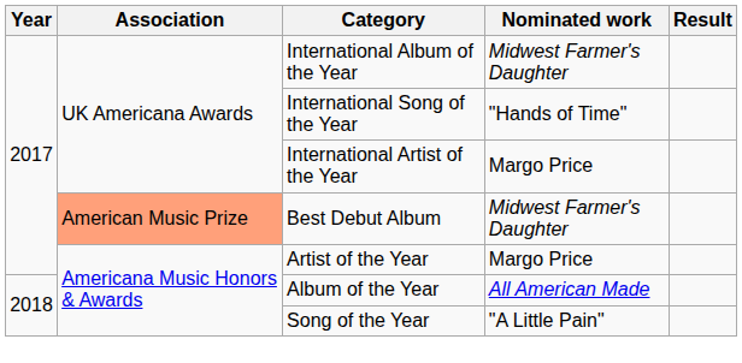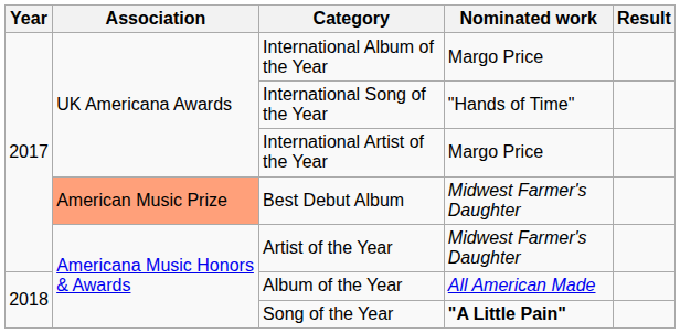International Album of the Year | Nominated work: Midwest Farmer's Daughter -> Margo Price
Artist of the Year | Nominated work: Margo Price -> Midwest Farmer's Daughter
Song of the Year | Nominated work: normal -> bold
